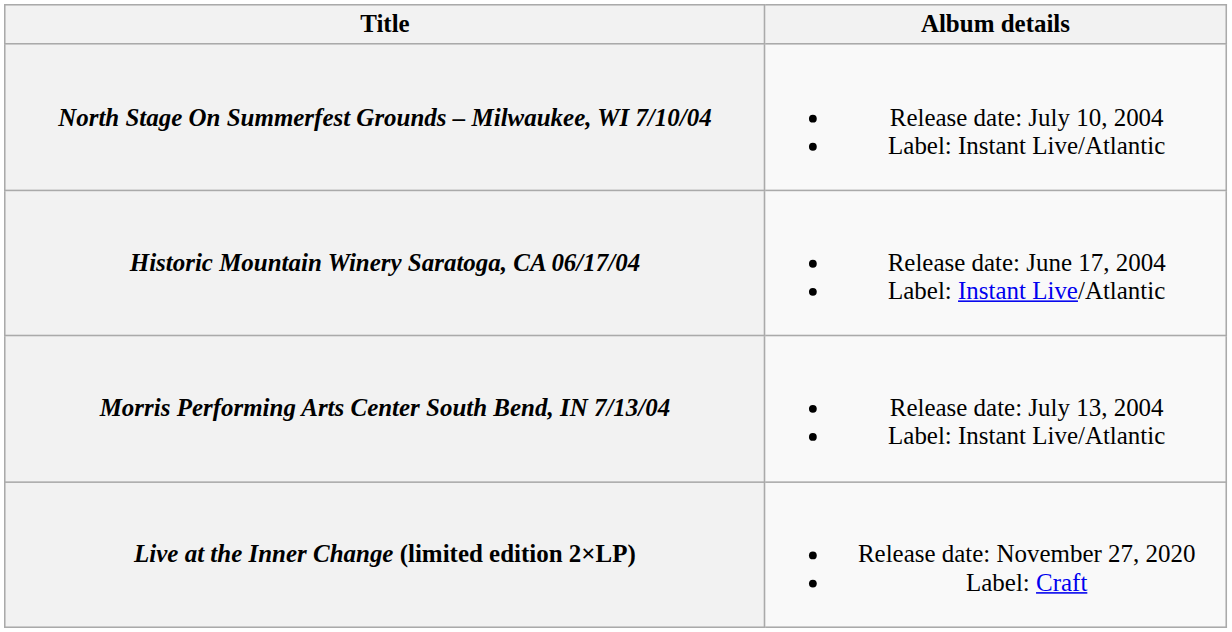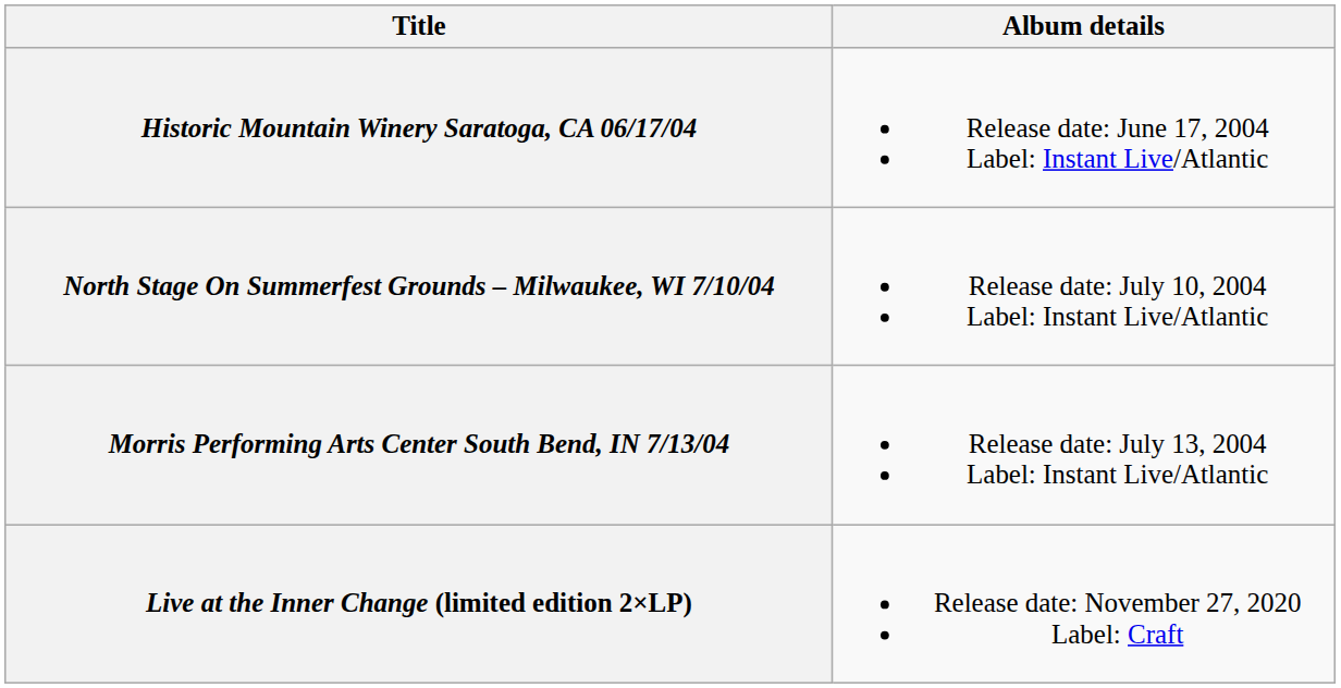rows swapped: Historic Mountain Winery Saratoga, CA 06/17/04 <-> North Stage On Summerfest Grounds – Milwaukee, WI 7/10/04
